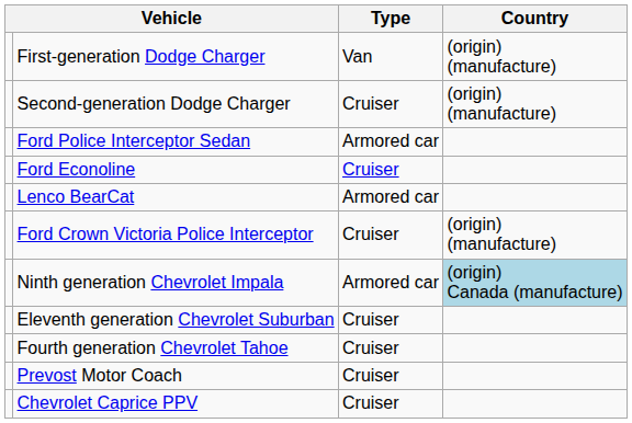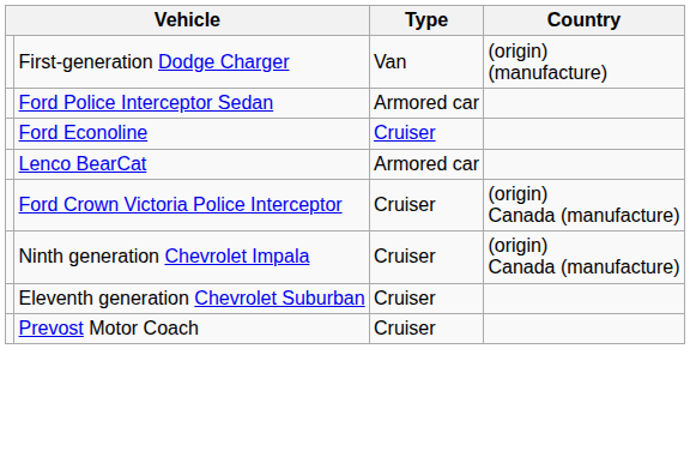- row: Second-generation Dodge Charger | Cruiser | (origin) (manufacture)
Ford Crown Victoria Police Interceptor | Country: (origin) (manufacture) -> (origin) Canada (manufacture)
Ninth generation Chevrolet Impala | Type: Armored car -> Cruiser
Ninth generation Chevrolet Impala | Country: lightblue background -> no background
- row: Fourth generation Chevrolet Tahoe | Cruiser
- row: Chevrolet Caprice PPV | Cruiser
